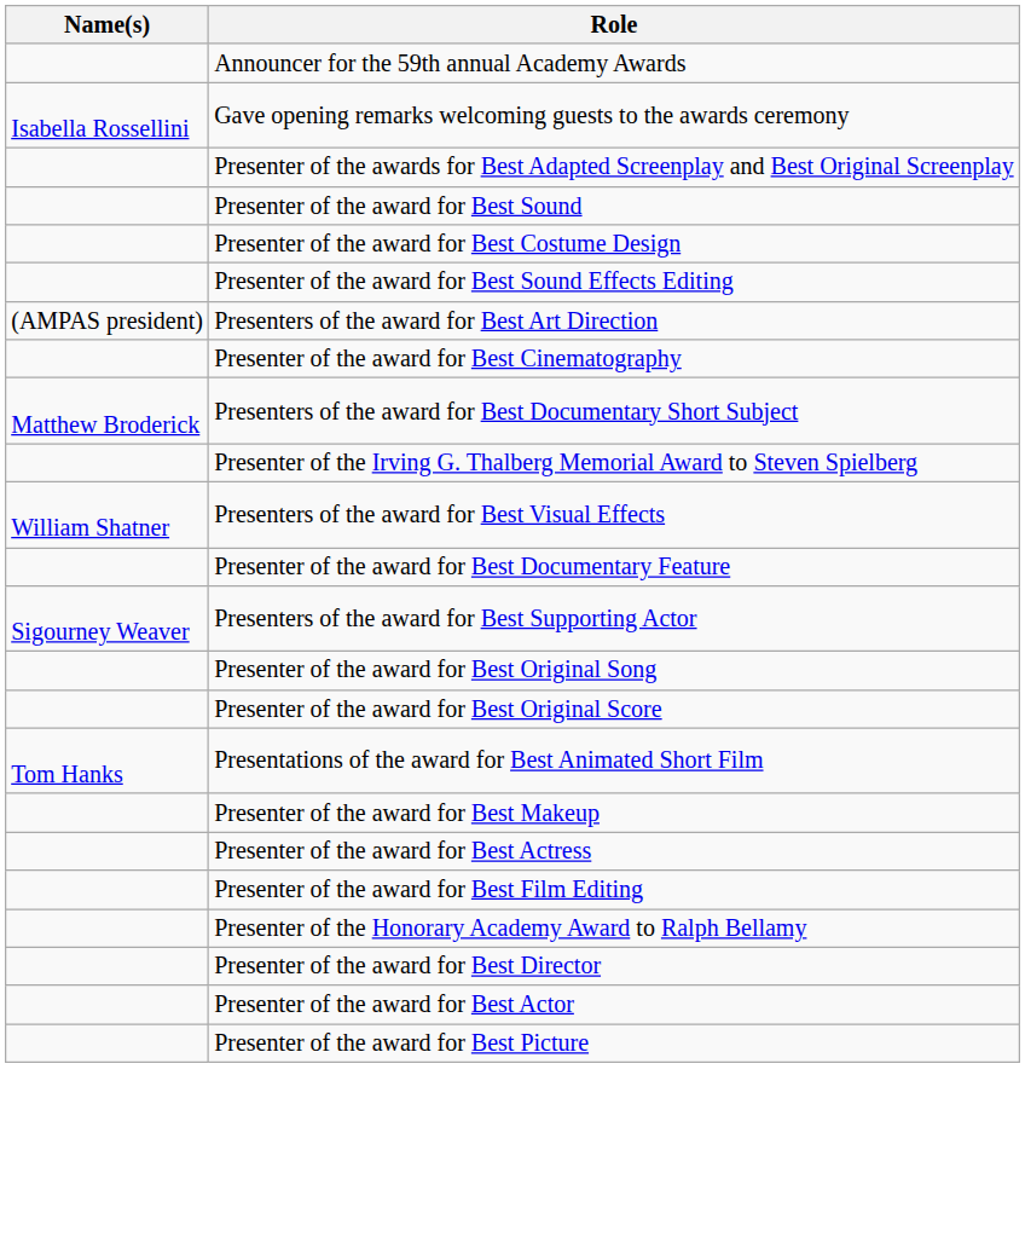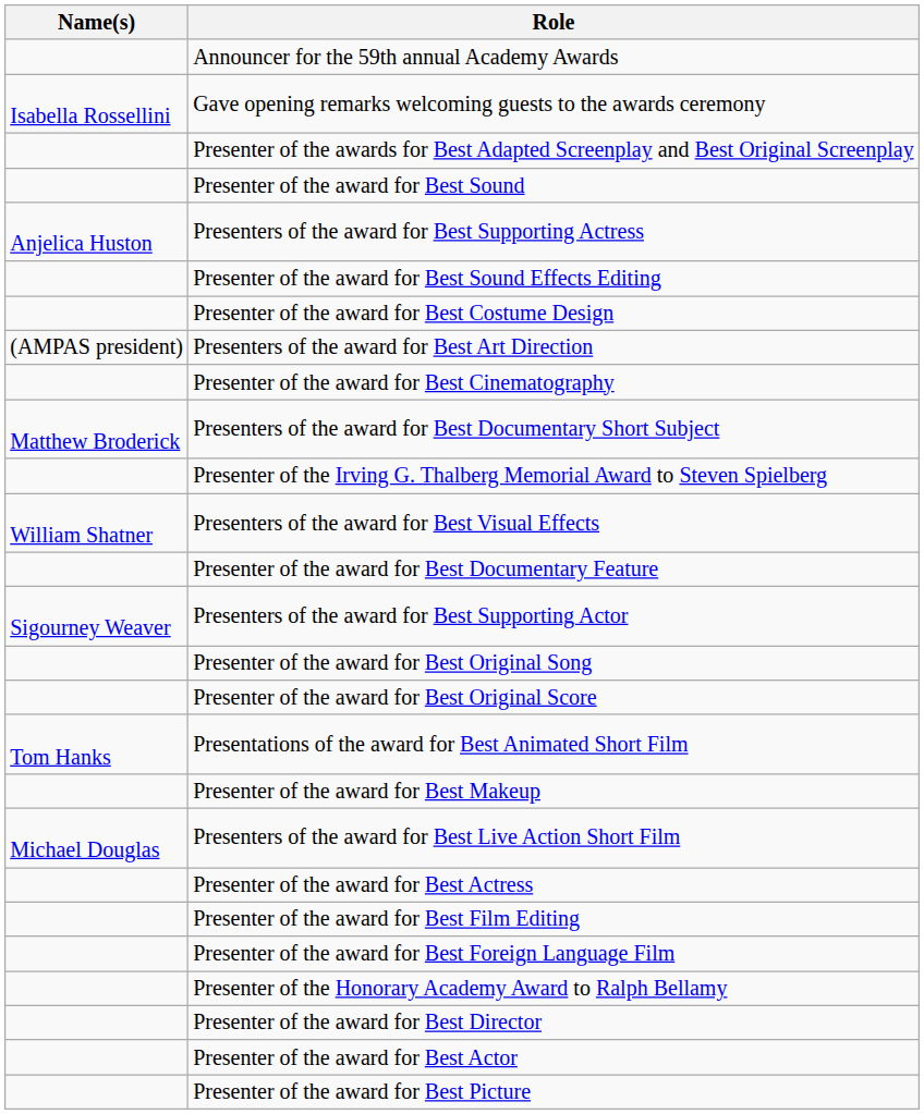+ row: Anjelica Huston | Presenters of the award for Best Supporting Actress
rows swapped: Presenter of the award for Best Sound Effects Editing <-> Presenter of the award for Best Costume Design
+ row: Michael Douglas | Presenters of the award for Best Live Action Short Film
+ row: Presenter of the award for Best Foreign Language Film
